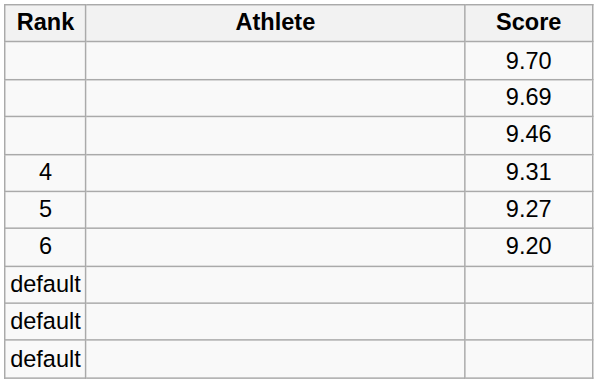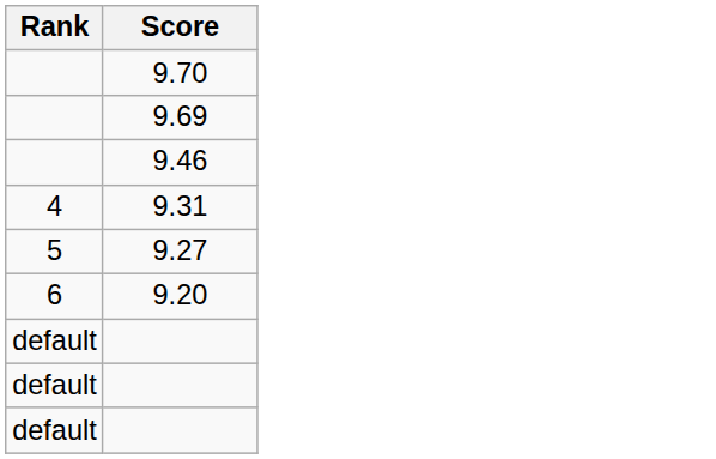- column: Athlete
